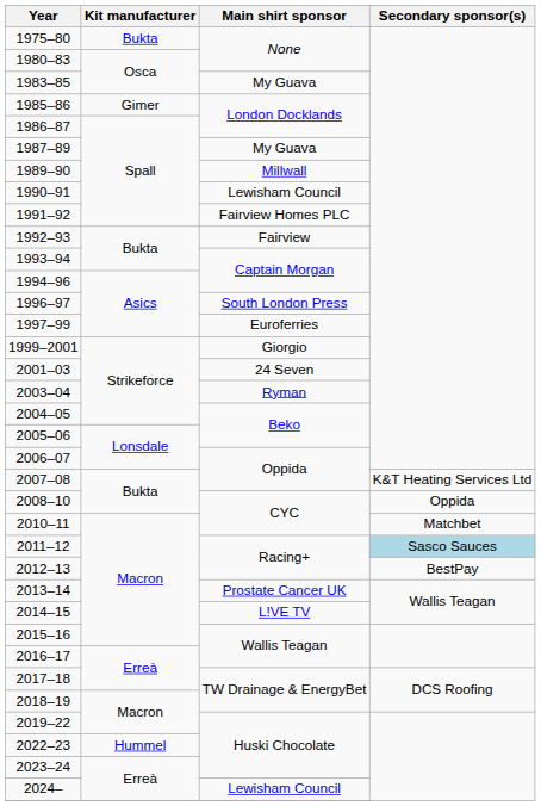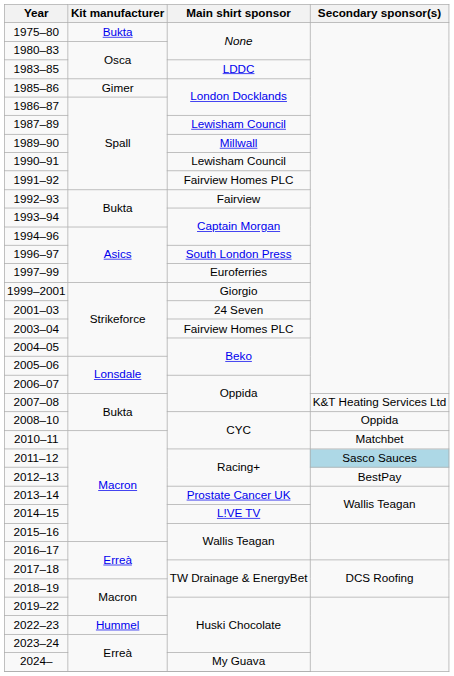1983–85 | Main shirt sponsor: My Guava -> LDDC
1987–89 | Main shirt sponsor: My Guava -> Lewisham Council
2003–04 | Main shirt sponsor: Ryman -> Fairview Homes PLC
2024– | Main shirt sponsor: Lewisham Council -> My Guava
